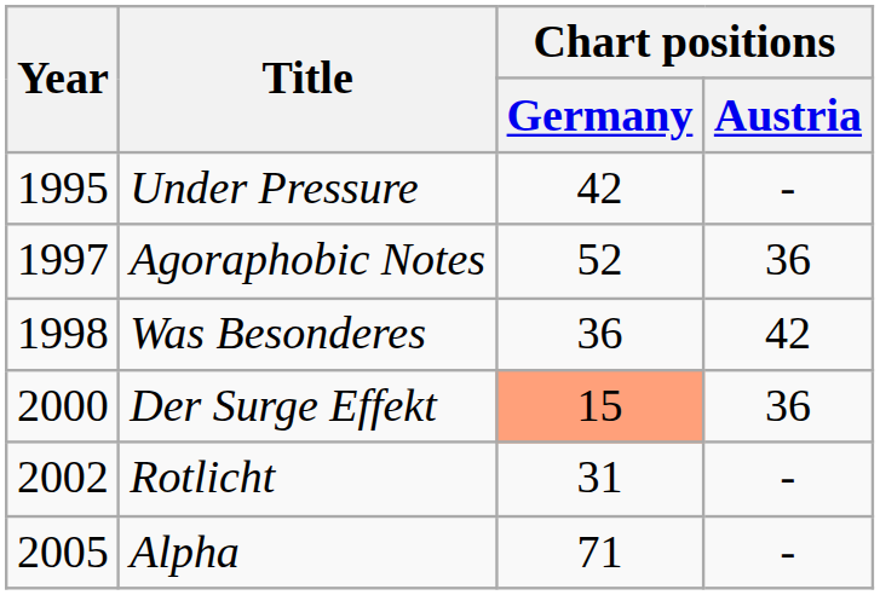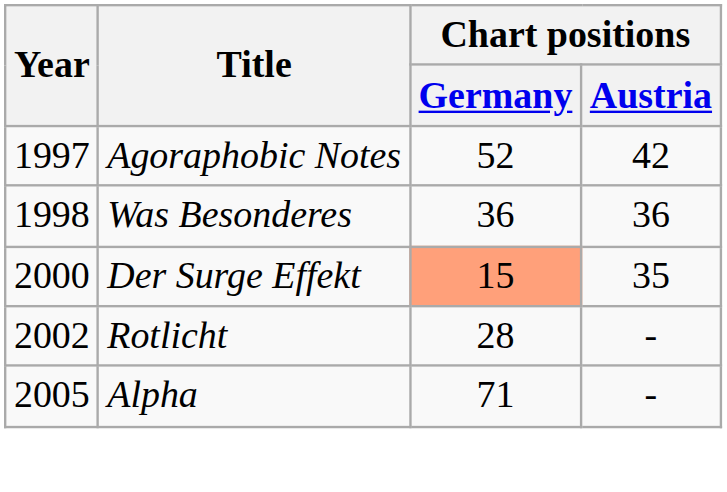- row: 1995 | Under Pressure | 42 | -
Agoraphobic Notes | Chart positions / Austria: 36 -> 42
Was Besonderes | Chart positions / Austria: 42 -> 36
Der Surge Effekt | Chart positions / Austria: 36 -> 35
Rotlicht | Chart positions / Germany: 31 -> 28
